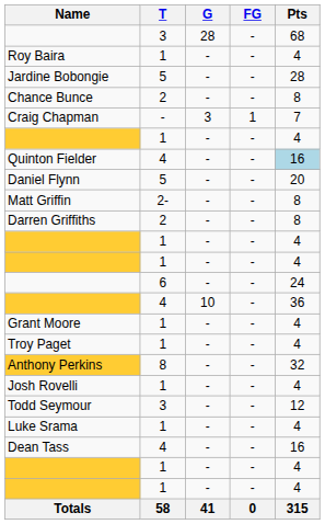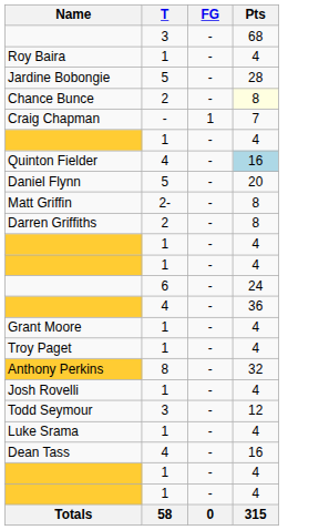- column: G | 28 | - | - | - | 3 | - | - | - | - | - | - | - | - | 10 | - | - | - | - | - | - | - | - | - | 41
Chance Bunce | Pts: no background -> lightyellow background
